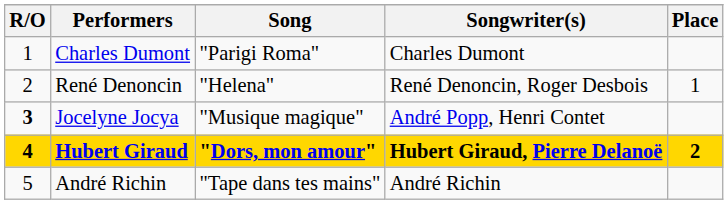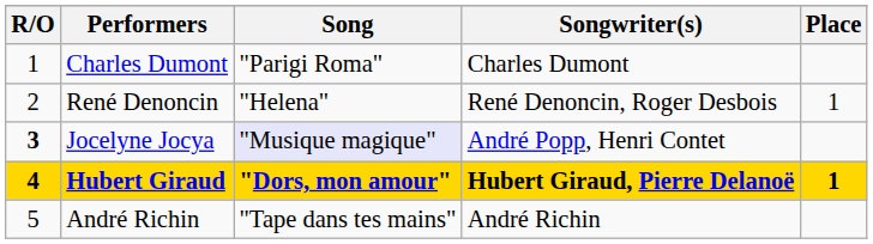Jocelyne Jocya | Song: no background -> lavender background
Hubert Giraud | Place: 2 -> 1
